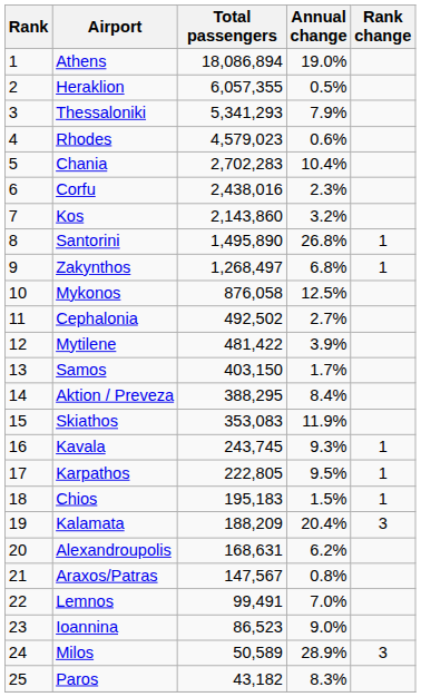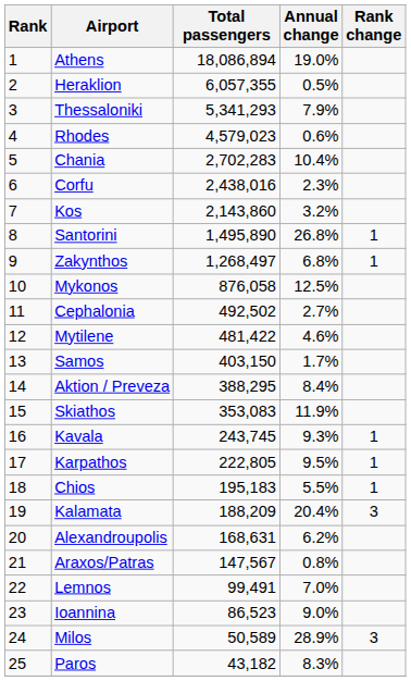Mytilene | Annual change: 3.9% -> 4.6%
Chios | Annual change: 1.5% -> 5.5%
